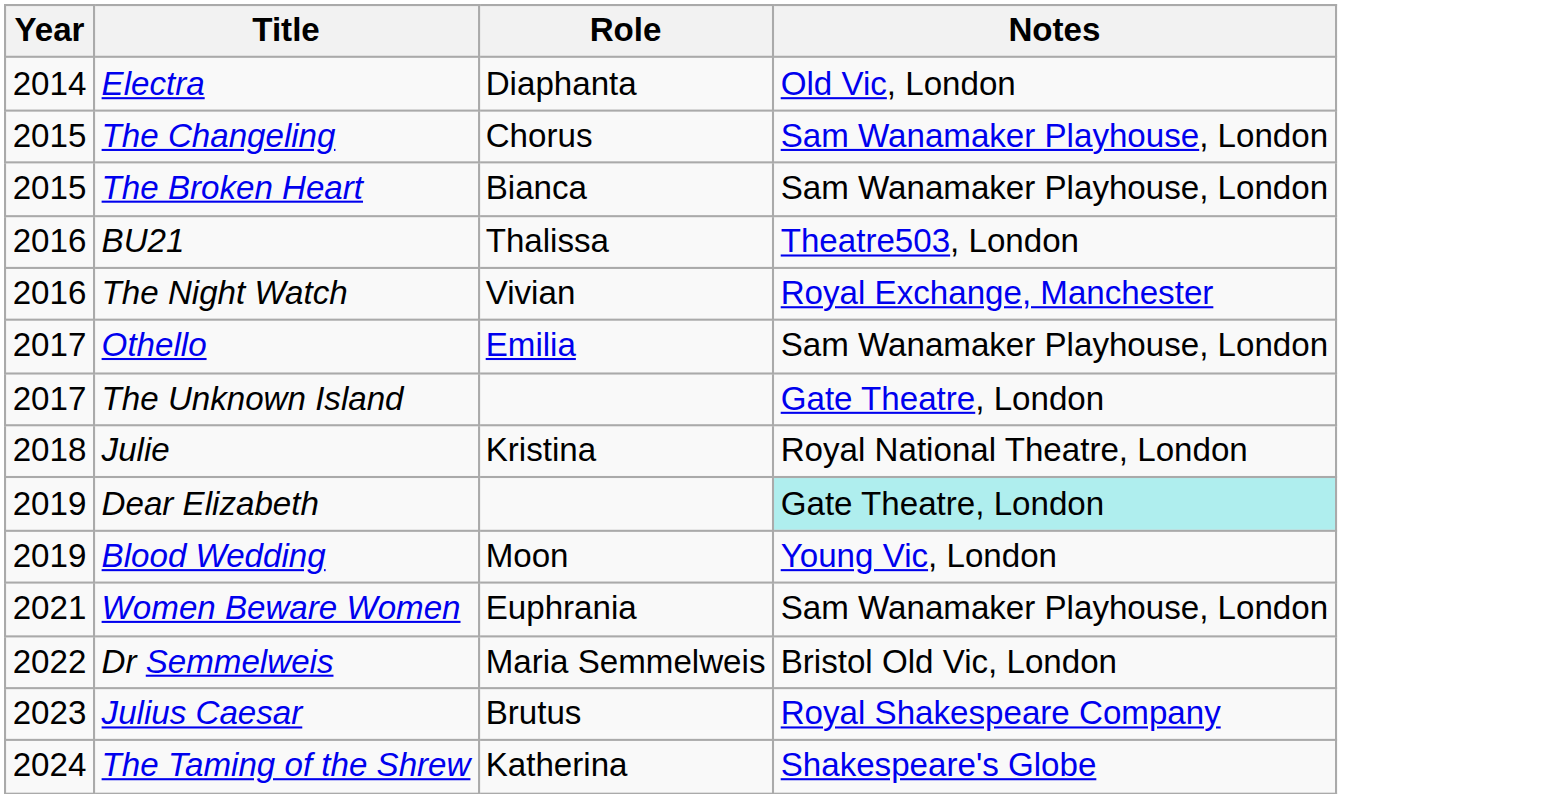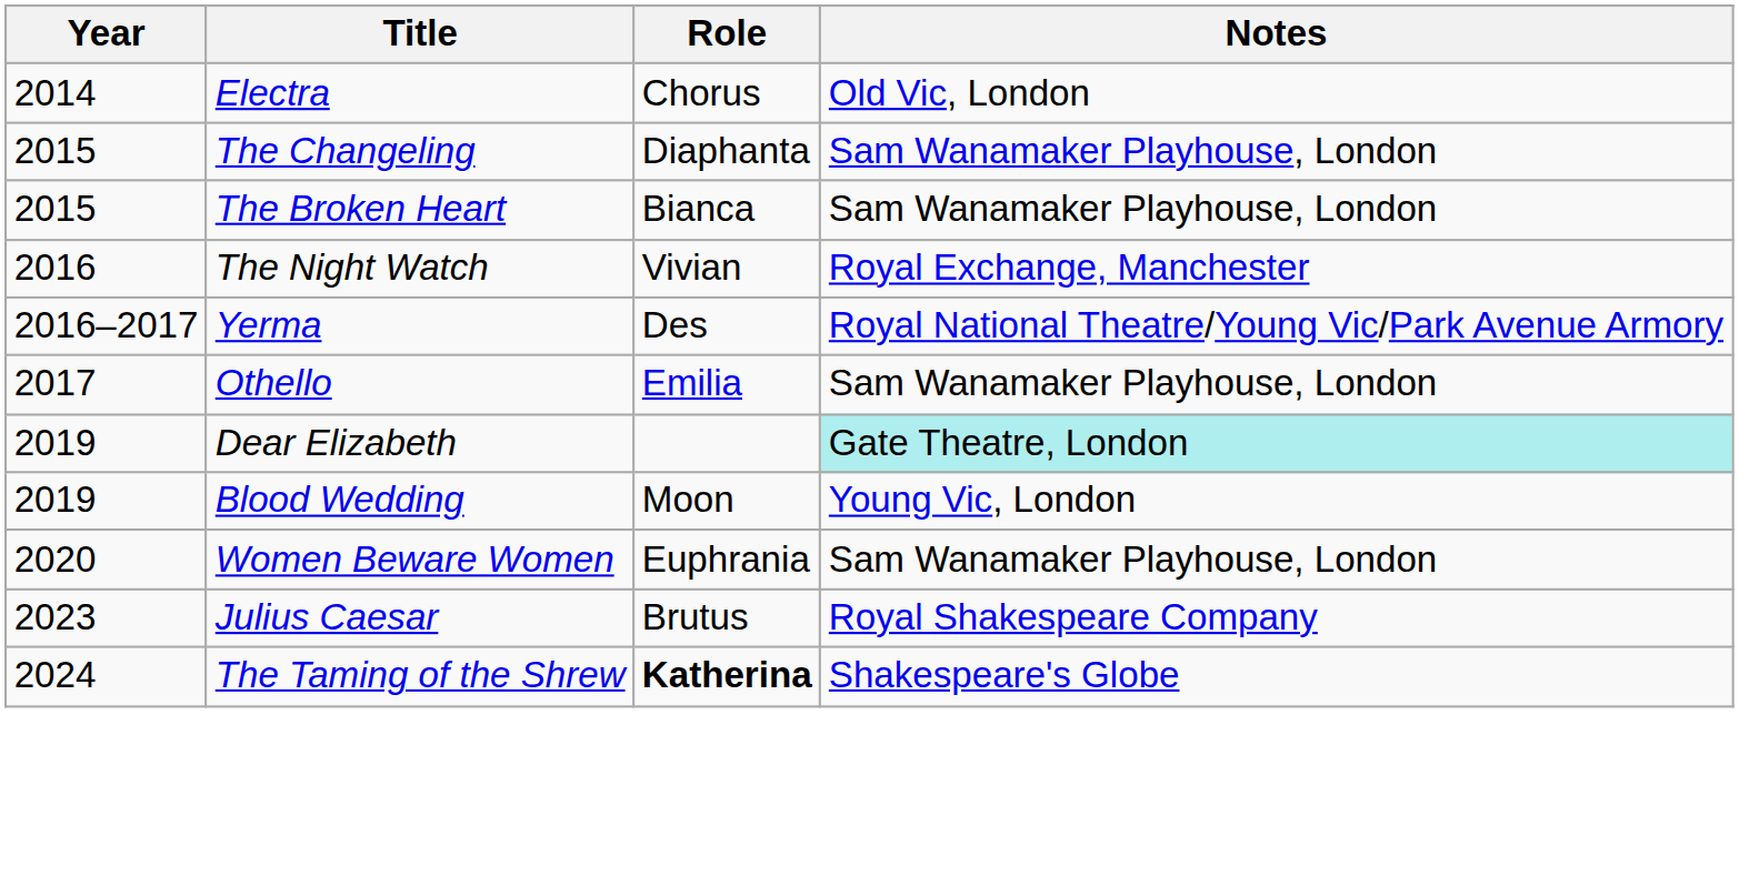Electra | Role: Diaphanta -> Chorus
The Changeling | Role: Chorus -> Diaphanta
- row: 2016 | BU21 | Thalissa | Theatre503, London
+ row: 2016–2017 | Yerma | Des | Royal National Theatre/Young Vic/Park Avenue Armory
- row: 2017 | The Unknown Island | Gate Theatre, London
- row: 2018 | Julie | Kristina | Royal National Theatre, London
Women Beware Women | Year: 2021 -> 2020
- row: 2022 | Dr Semmelweis | Maria Semmelweis | Bristol Old Vic, London
The Taming of the Shrew | Role: normal -> bold
